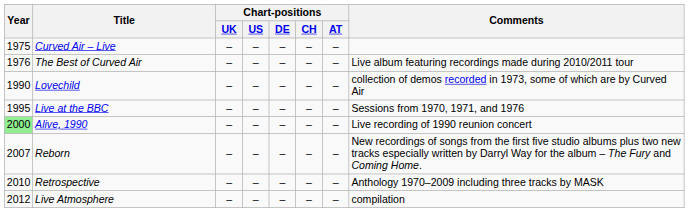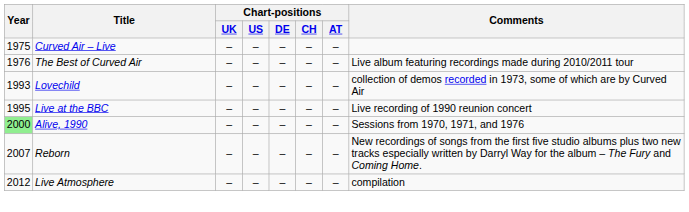Lovechild | Year: 1990 -> 1993
Live at the BBC | Comments: Sessions from 1970, 1971, and 1976 -> Live recording of 1990 reunion concert
Alive, 1990 | Comments: Live recording of 1990 reunion concert -> Sessions from 1970, 1971, and 1976
- row: 2010 | Retrospective | – | – | – | – | – | Anthology 1970–2009 including three tracks by MASK
